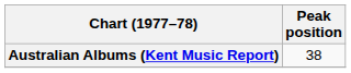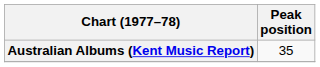Australian Albums (Kent Music Report) | Peak position: 38 -> 35
